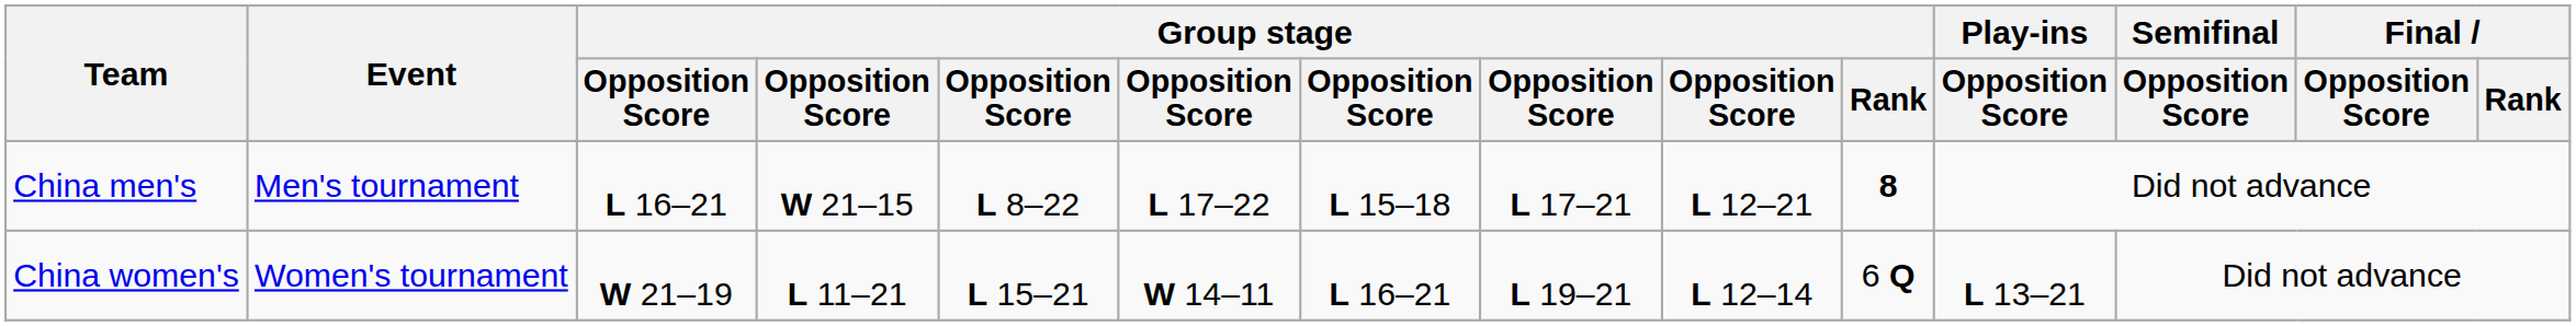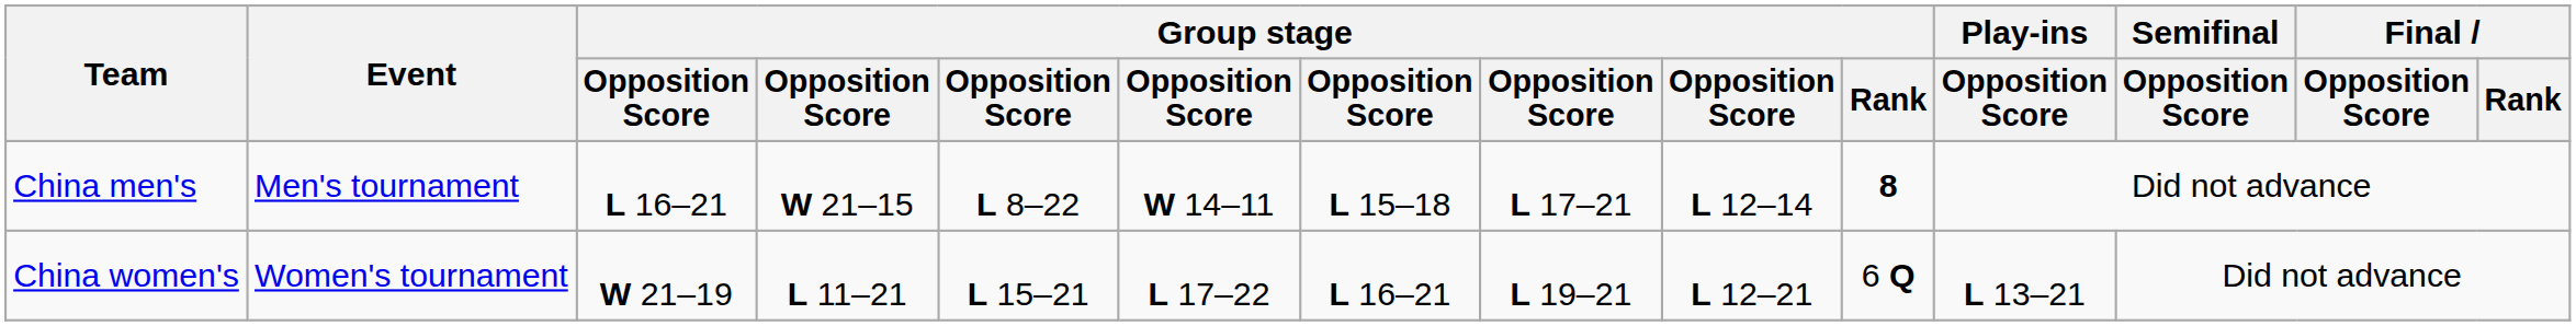China men's | column 6: L 17–22 -> W 14–11
China men's | column 9: L 12–21 -> L 12–14
China women's | column 6: W 14–11 -> L 17–22
China women's | column 9: L 12–14 -> L 12–21
